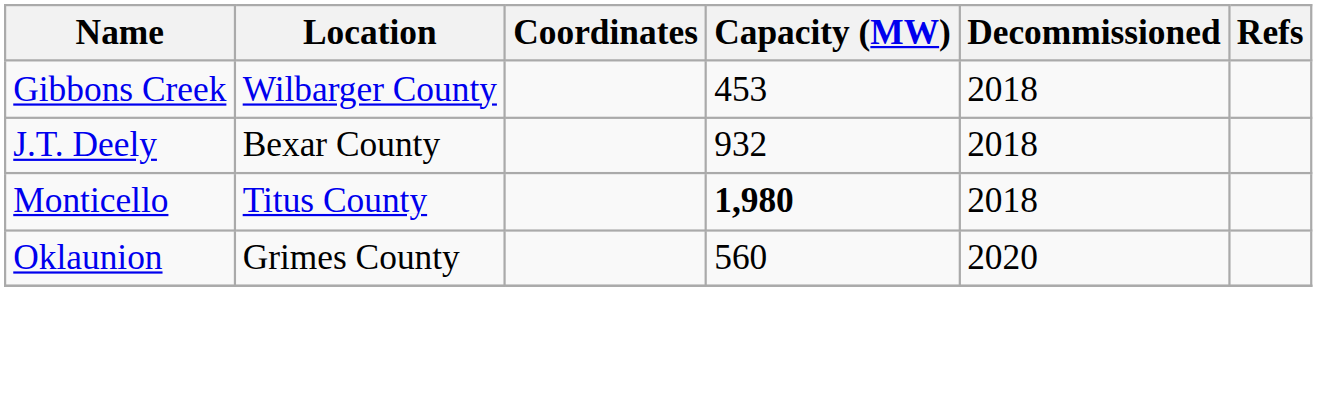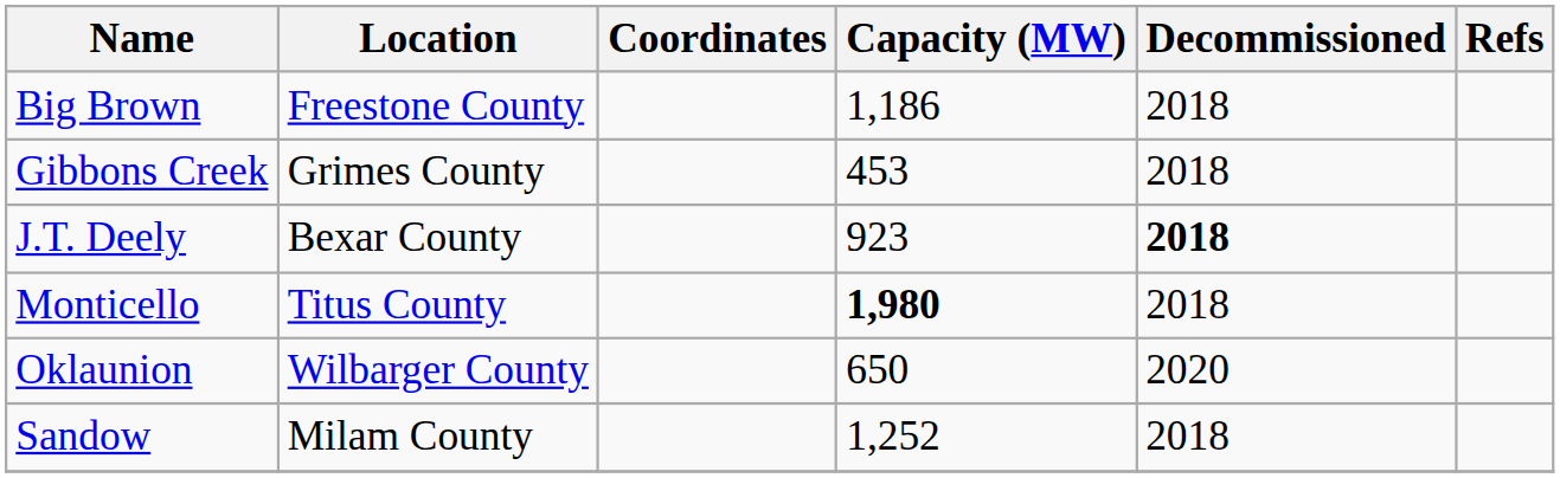+ row: Big Brown | Freestone County | 1,186 | 2018
Gibbons Creek | Location: Wilbarger County -> Grimes County
J.T. Deely | Capacity (MW): 932 -> 923
J.T. Deely | Decommissioned: normal -> bold
Oklaunion | Location: Grimes County -> Wilbarger County
Oklaunion | Capacity (MW): 560 -> 650
+ row: Sandow | Milam County | 1,252 | 2018
